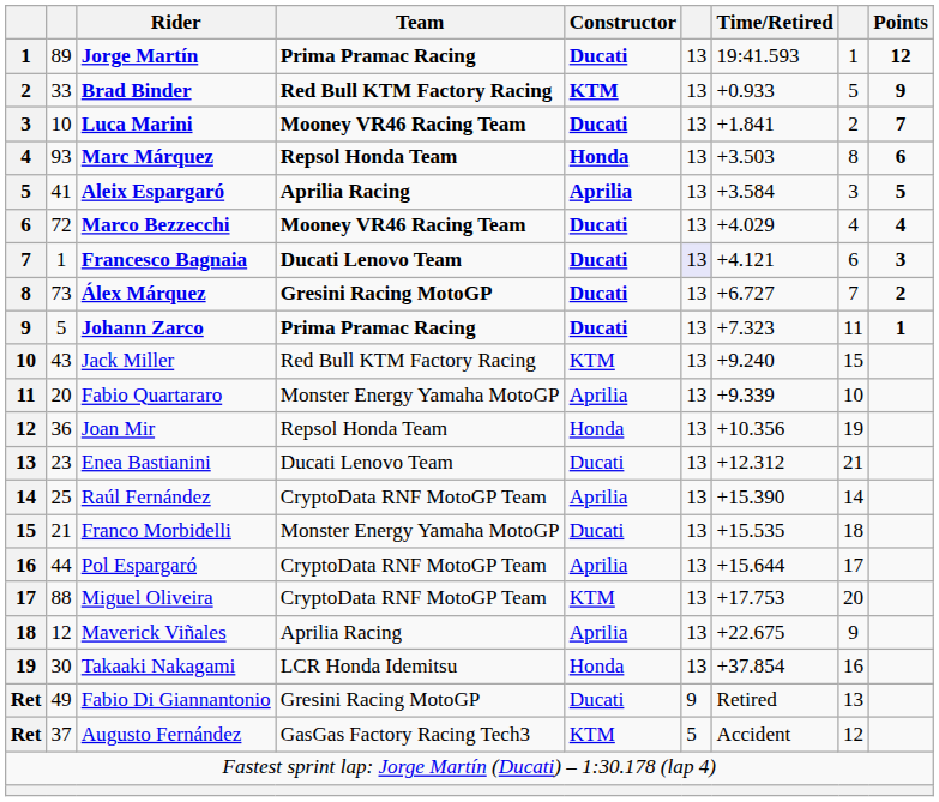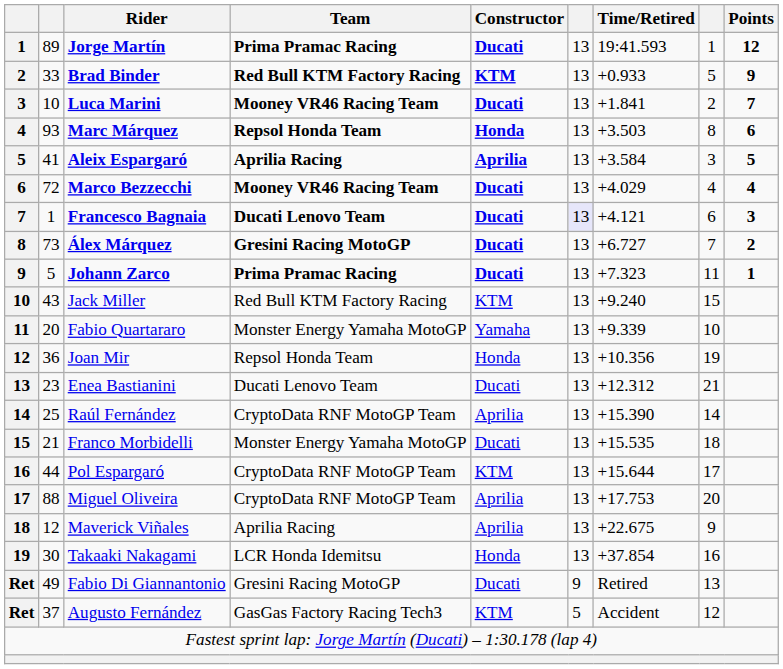Fabio Quartararo | Constructor: Aprilia -> Yamaha
Pol Espargaró | Constructor: Aprilia -> KTM
Miguel Oliveira | Constructor: KTM -> Aprilia
